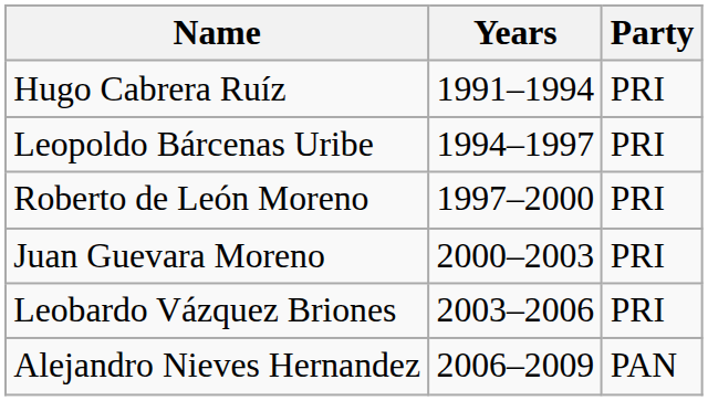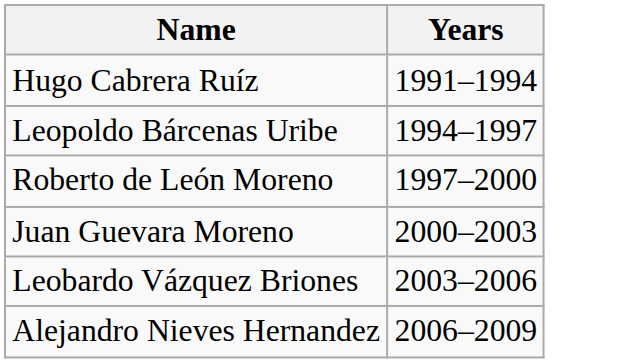- column: Party | PRI | PRI | PRI | PRI | PRI | PAN
